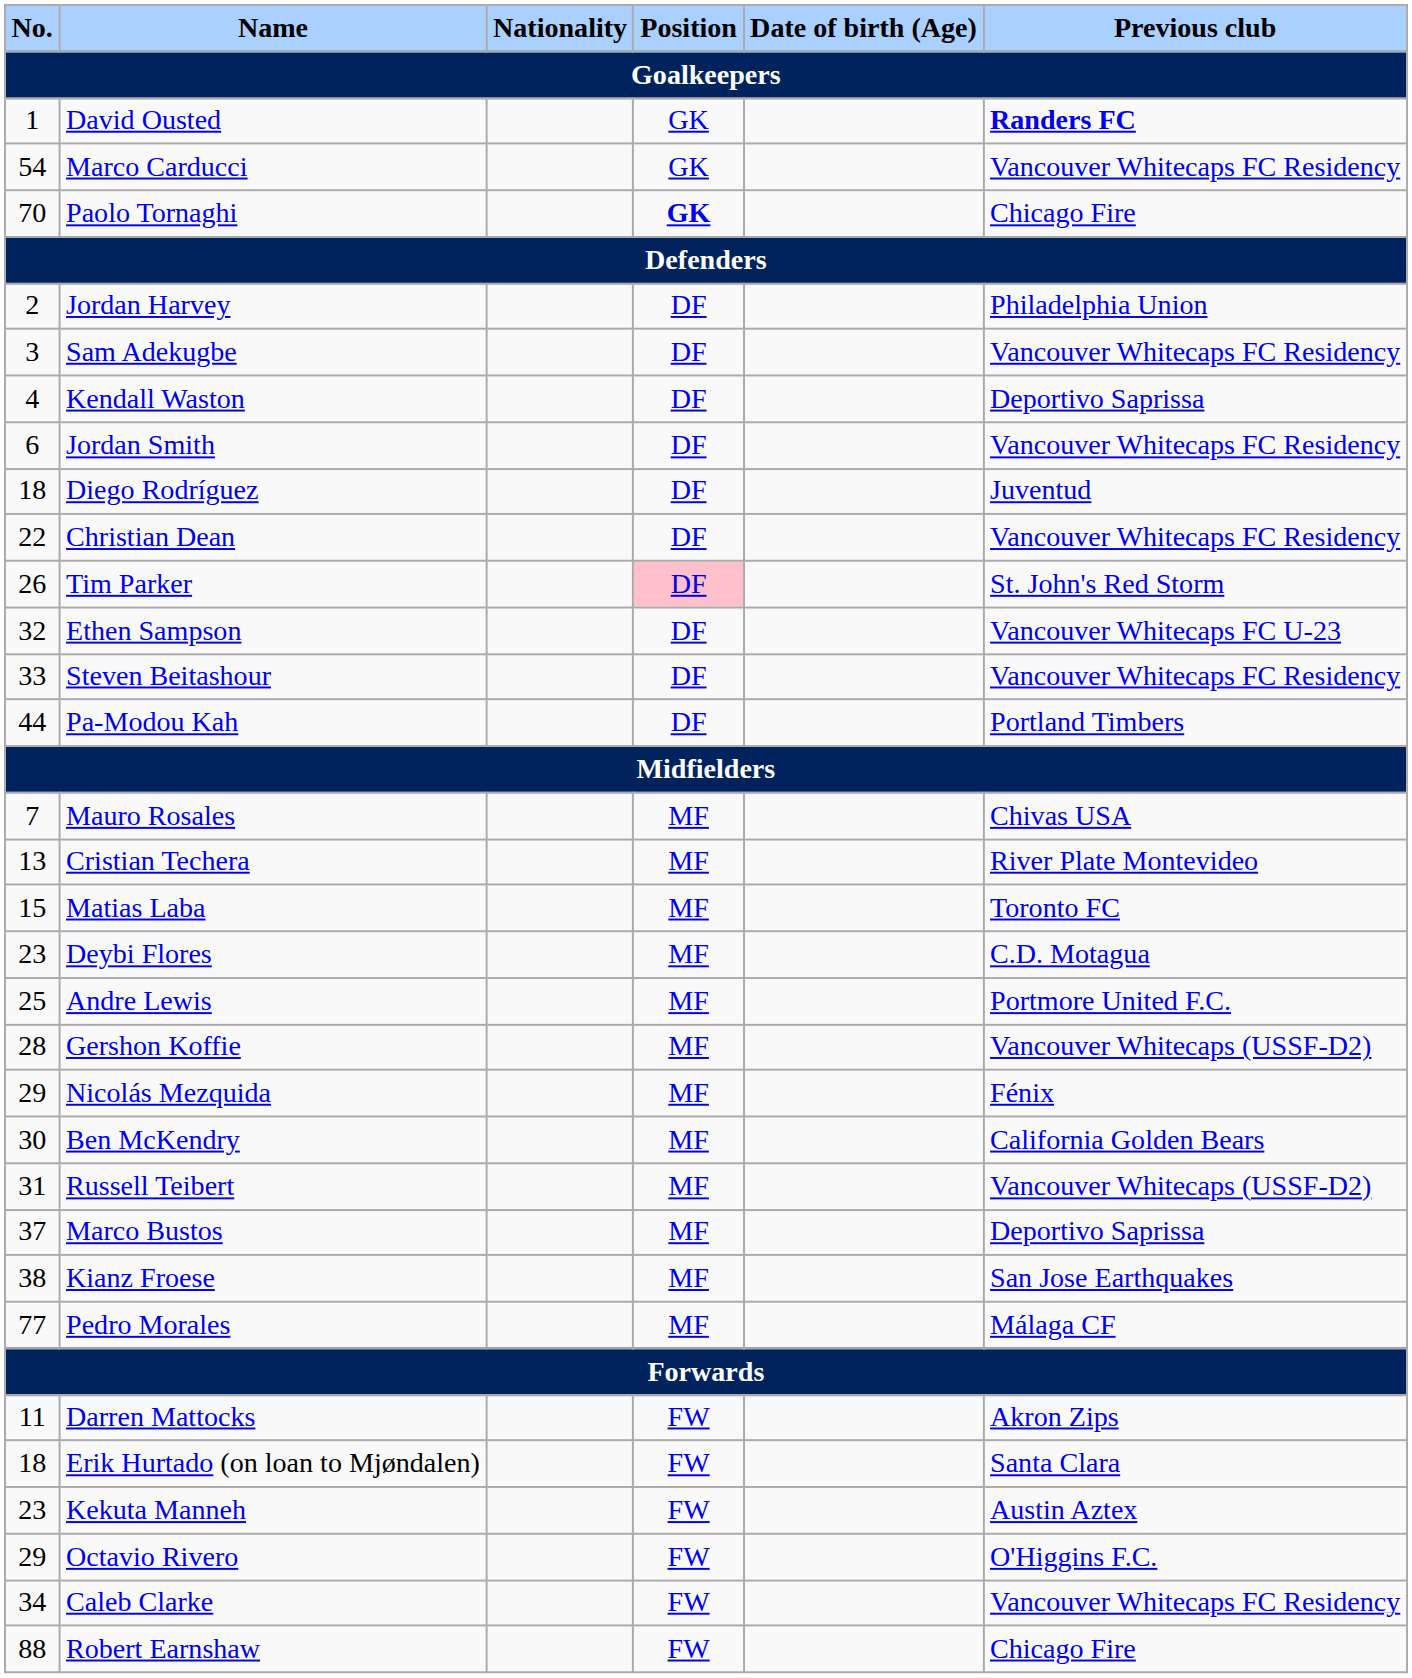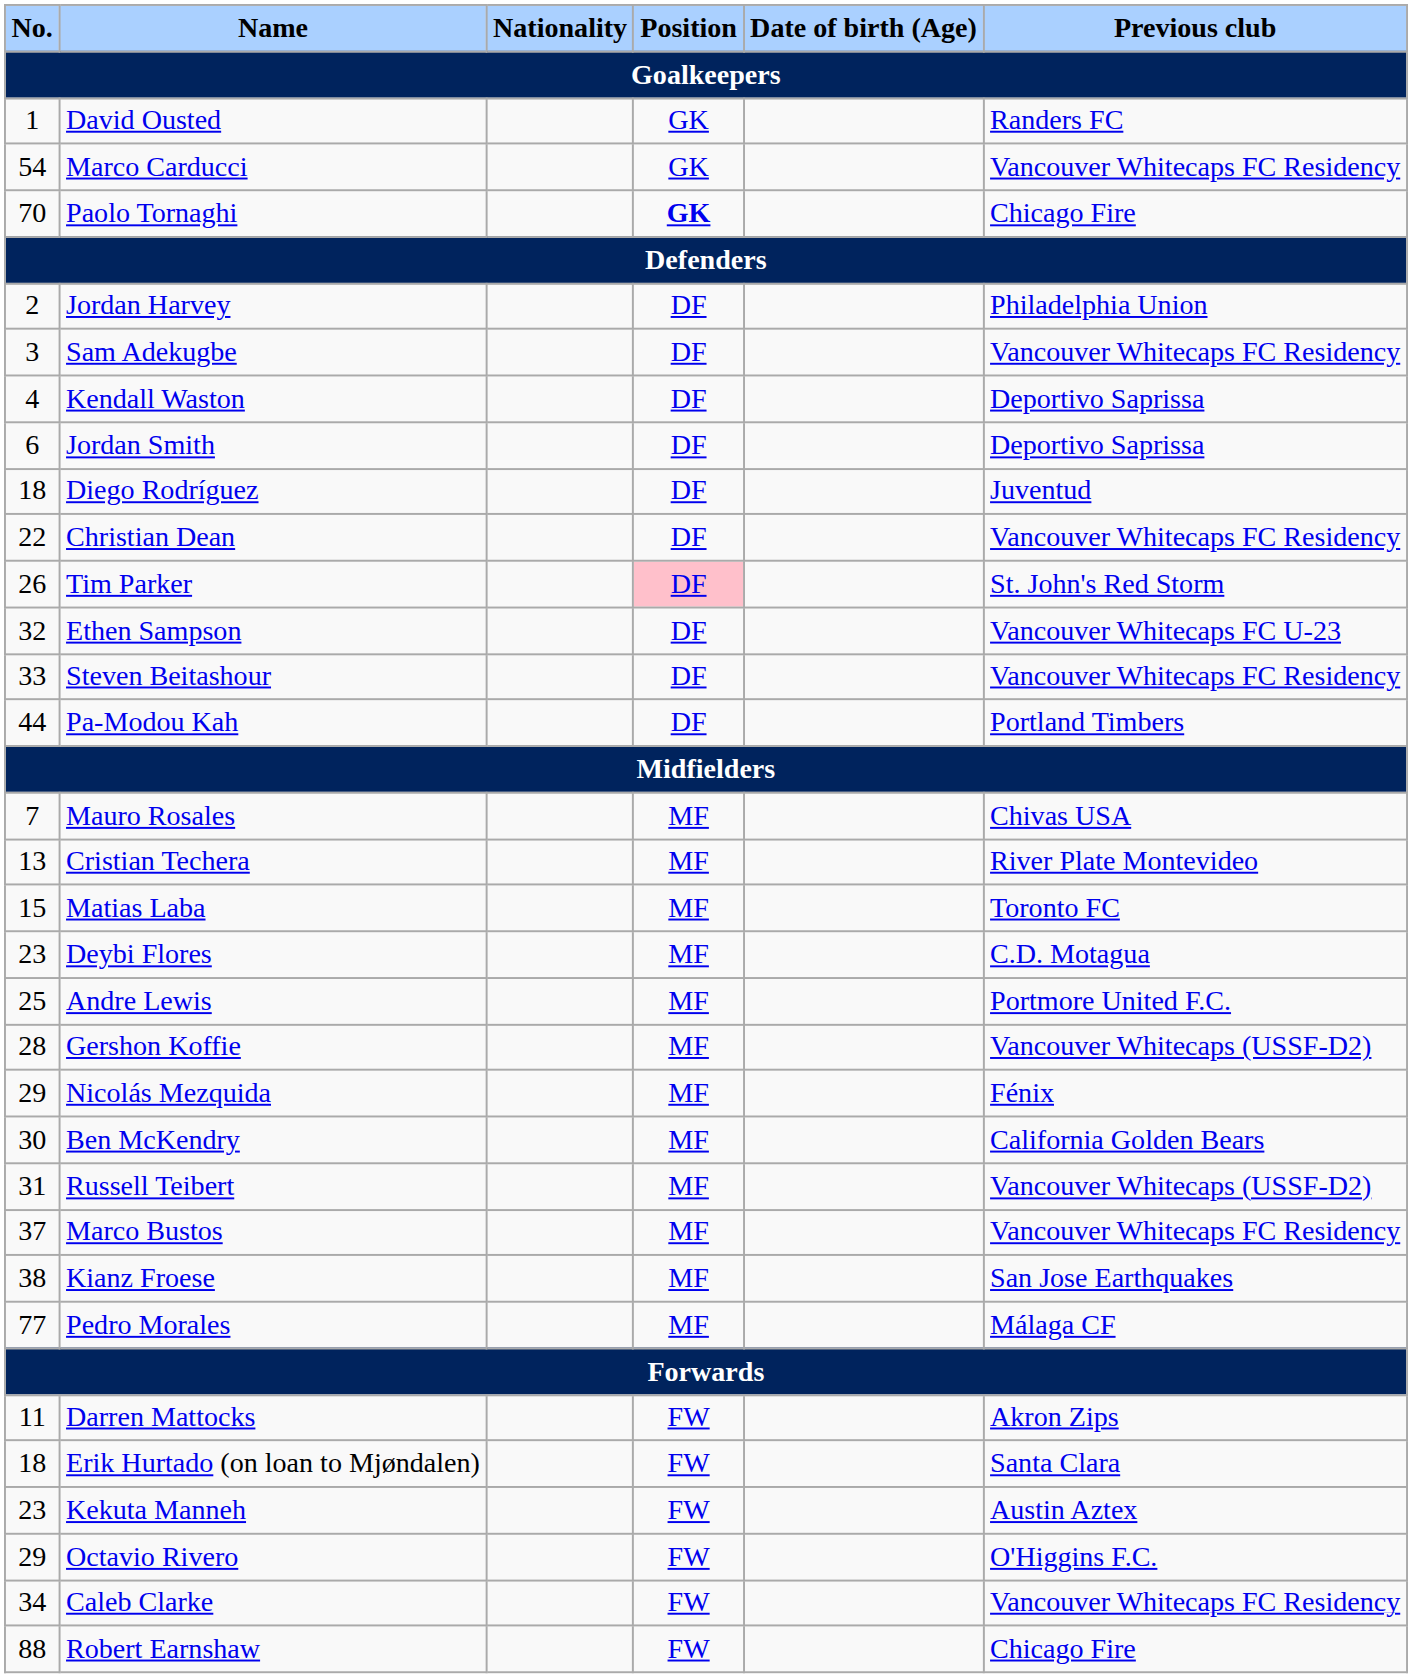David Ousted | Previous club: bold -> normal
Jordan Smith | Previous club: Vancouver Whitecaps FC Residency -> Deportivo Saprissa
Marco Bustos | Previous club: Deportivo Saprissa -> Vancouver Whitecaps FC Residency
